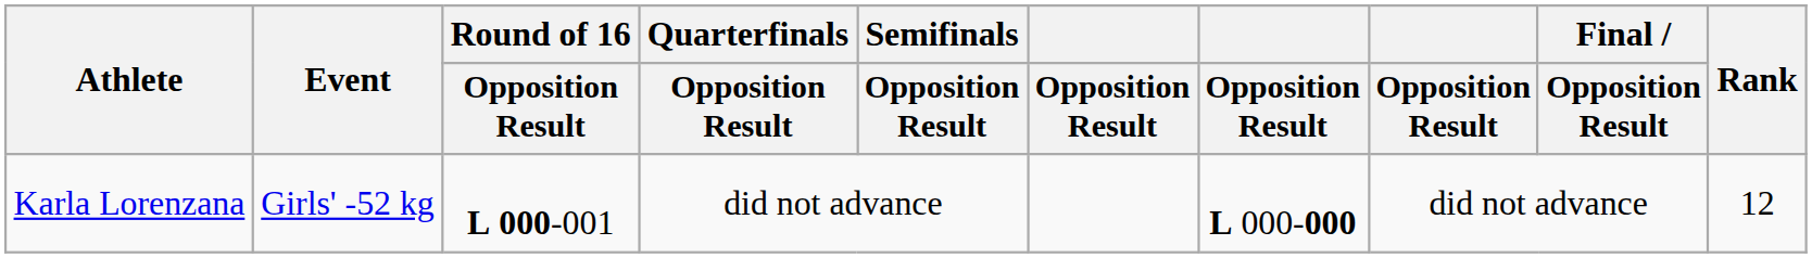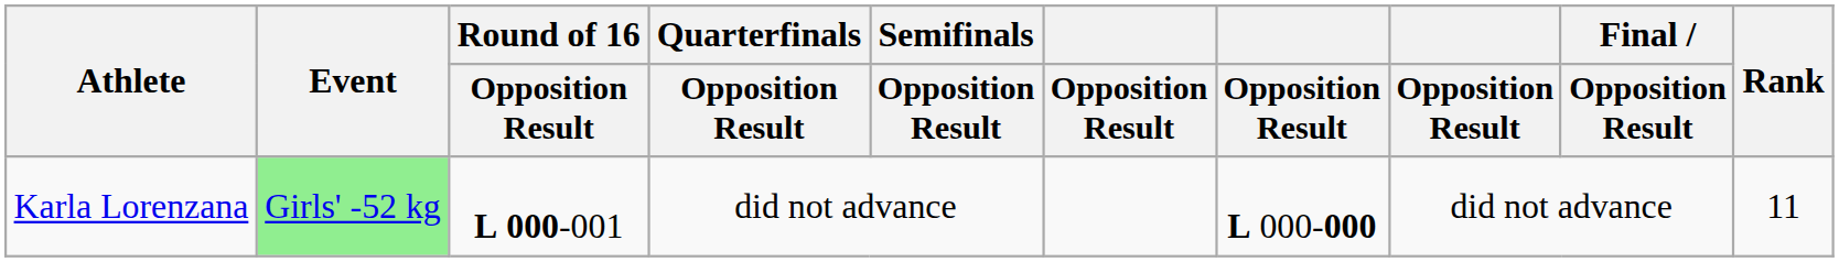Karla Lorenzana | Event: no background -> lightgreen background
Karla Lorenzana | Rank: 12 -> 11
